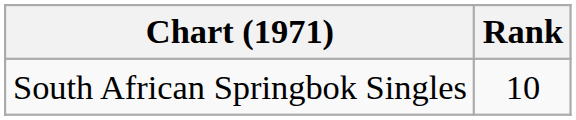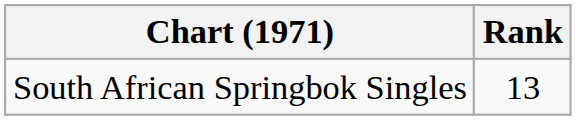South African Springbok Singles | Rank: 10 -> 13
